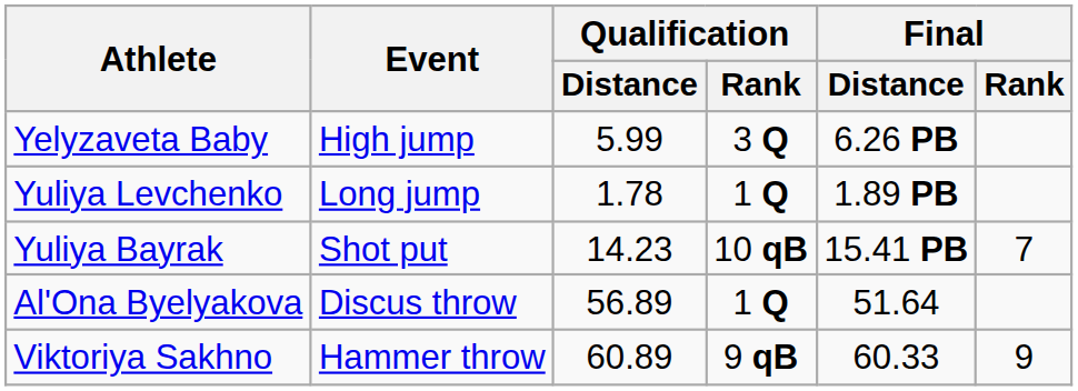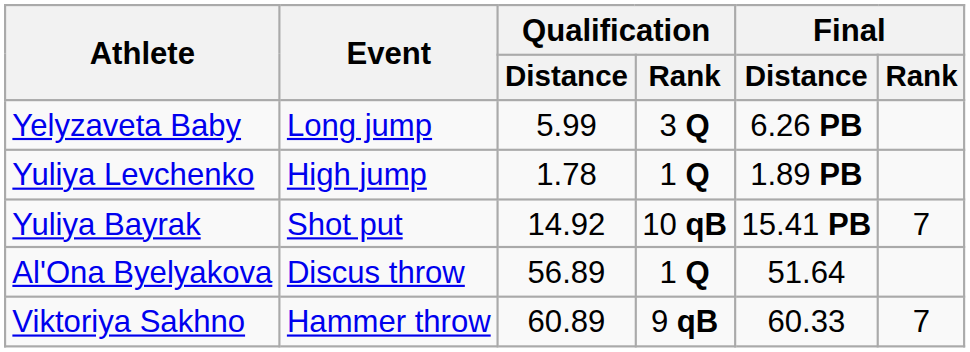Yelyzaveta Baby | Event: High jump -> Long jump
Yuliya Levchenko | Event: Long jump -> High jump
Yuliya Bayrak | Qualification / Distance: 14.23 -> 14.92
Viktoriya Sakhno | Final / Rank: 9 -> 7
